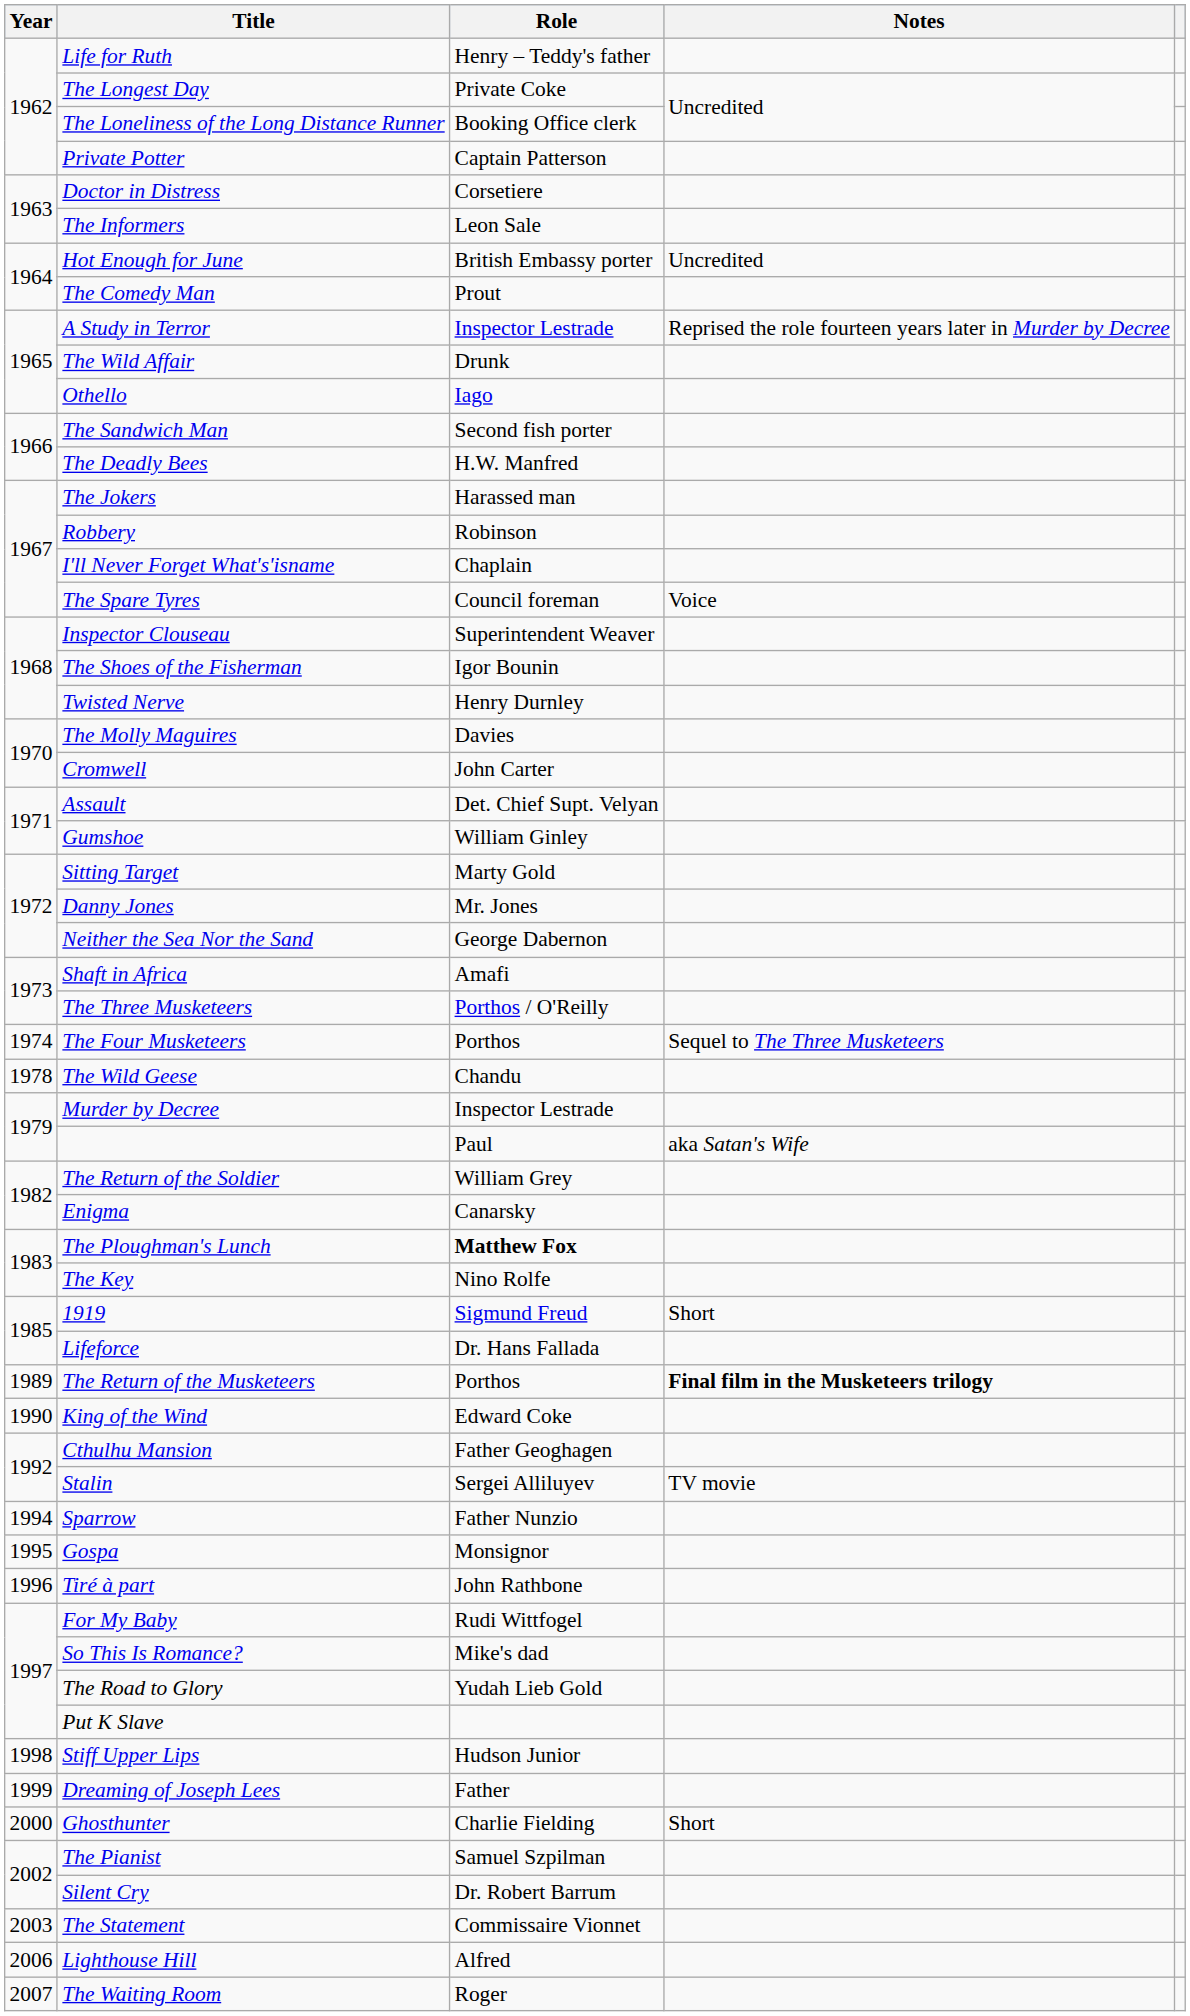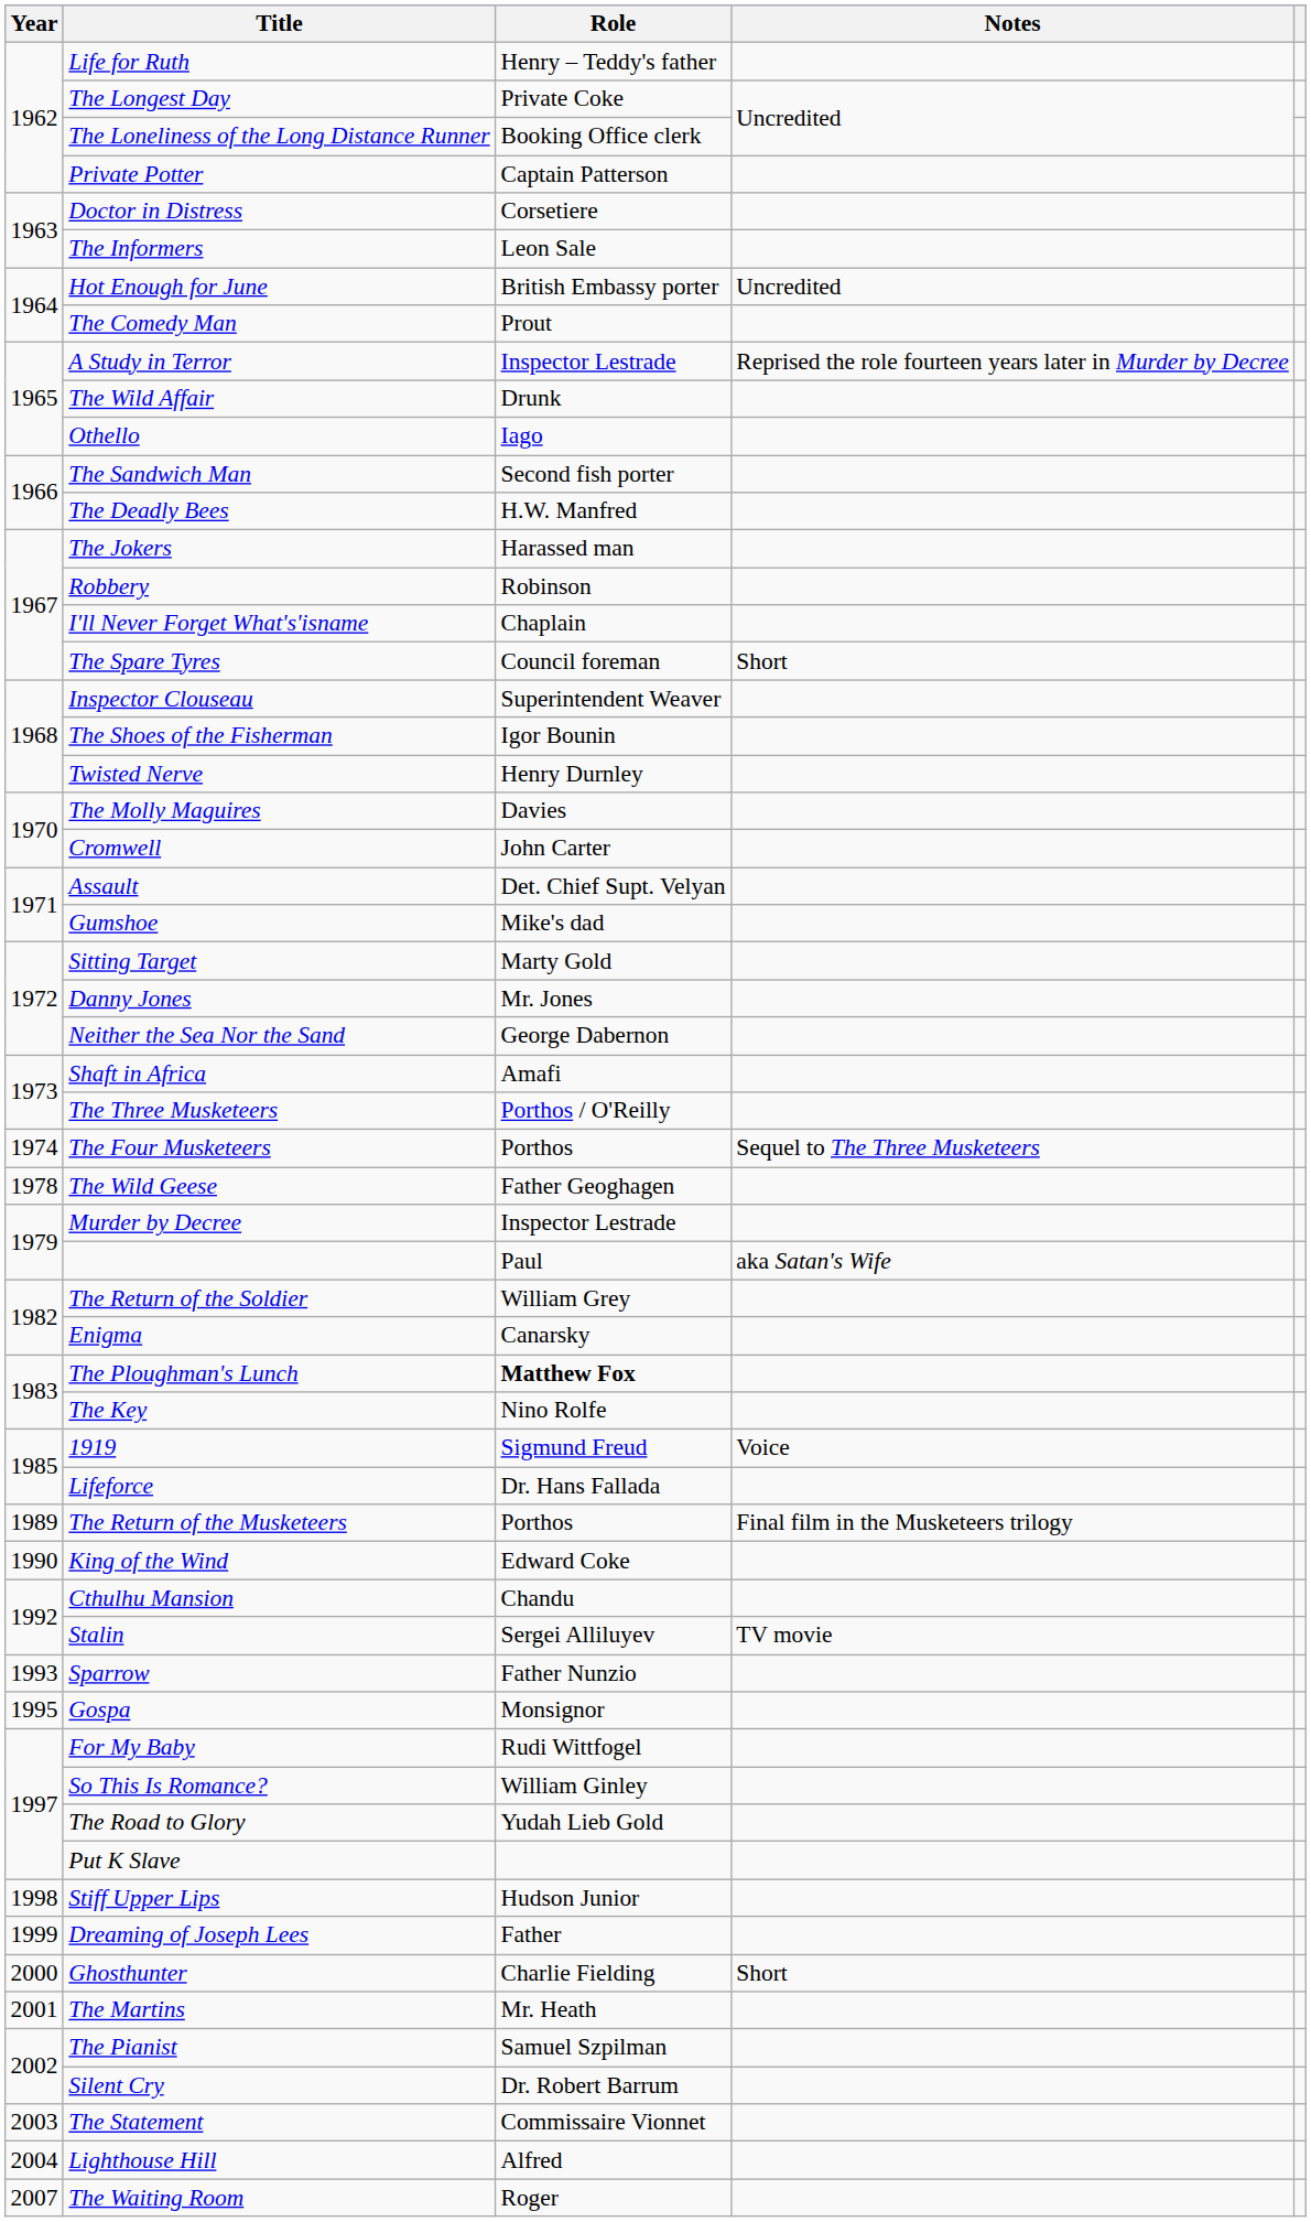The Spare Tyres | Notes: Voice -> Short
Gumshoe | Role: William Ginley -> Mike's dad
The Wild Geese | Role: Chandu -> Father Geoghagen
1919 | Notes: Short -> Voice
The Return of the Musketeers | Notes: bold -> normal
Cthulhu Mansion | Role: Father Geoghagen -> Chandu
Sparrow | Year: 1994 -> 1993
- row: 1996 | Tiré à part | John Rathbone
So This Is Romance? | Role: Mike's dad -> William Ginley
+ row: 2001 | The Martins | Mr. Heath
Lighthouse Hill | Year: 2006 -> 2004
